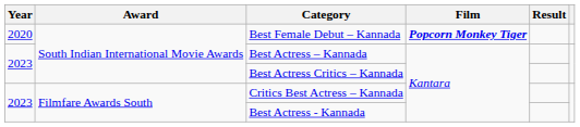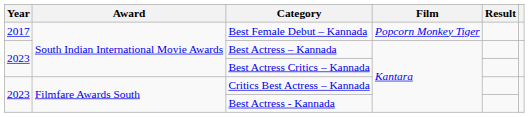Best Female Debut – Kannada | Year: 2020 -> 2017
Best Female Debut – Kannada | Film: bold -> normal
